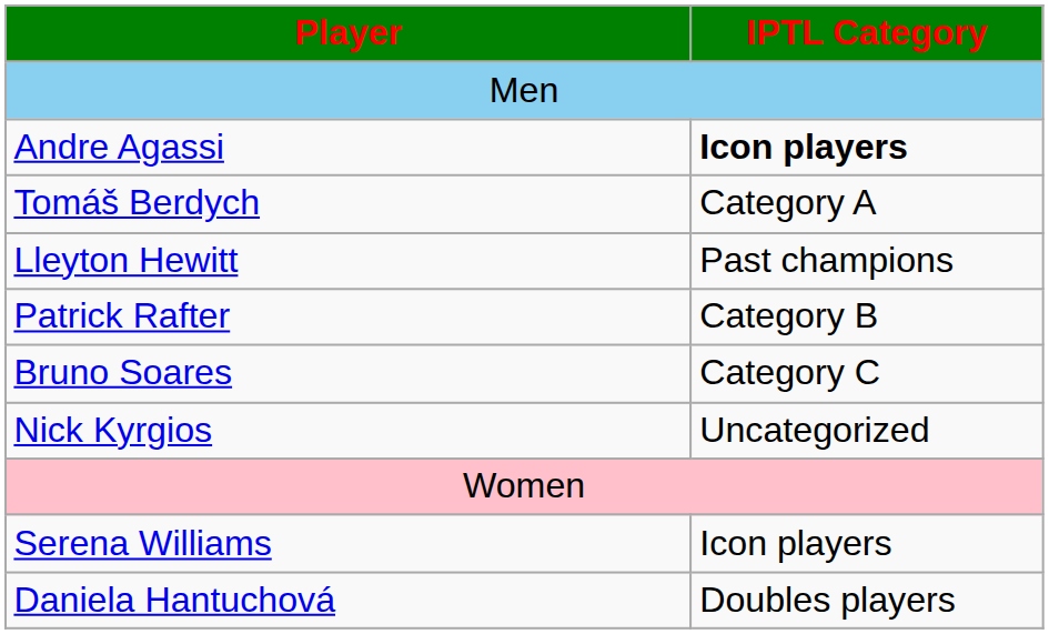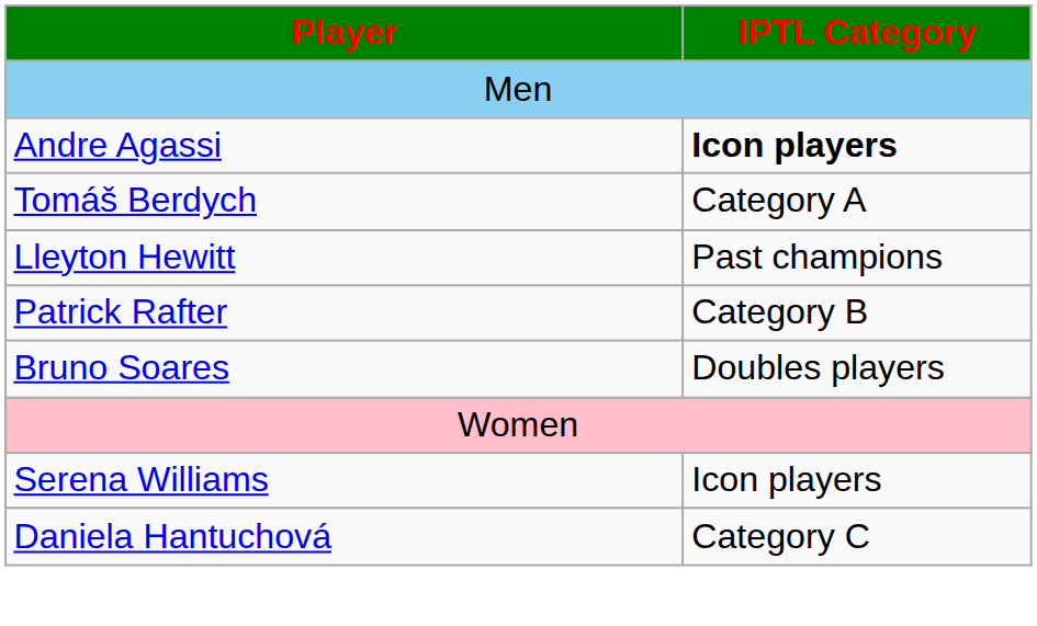Bruno Soares | IPTL Category: Category C -> Doubles players
- row: Nick Kyrgios | Uncategorized
Daniela Hantuchová | IPTL Category: Doubles players -> Category C
